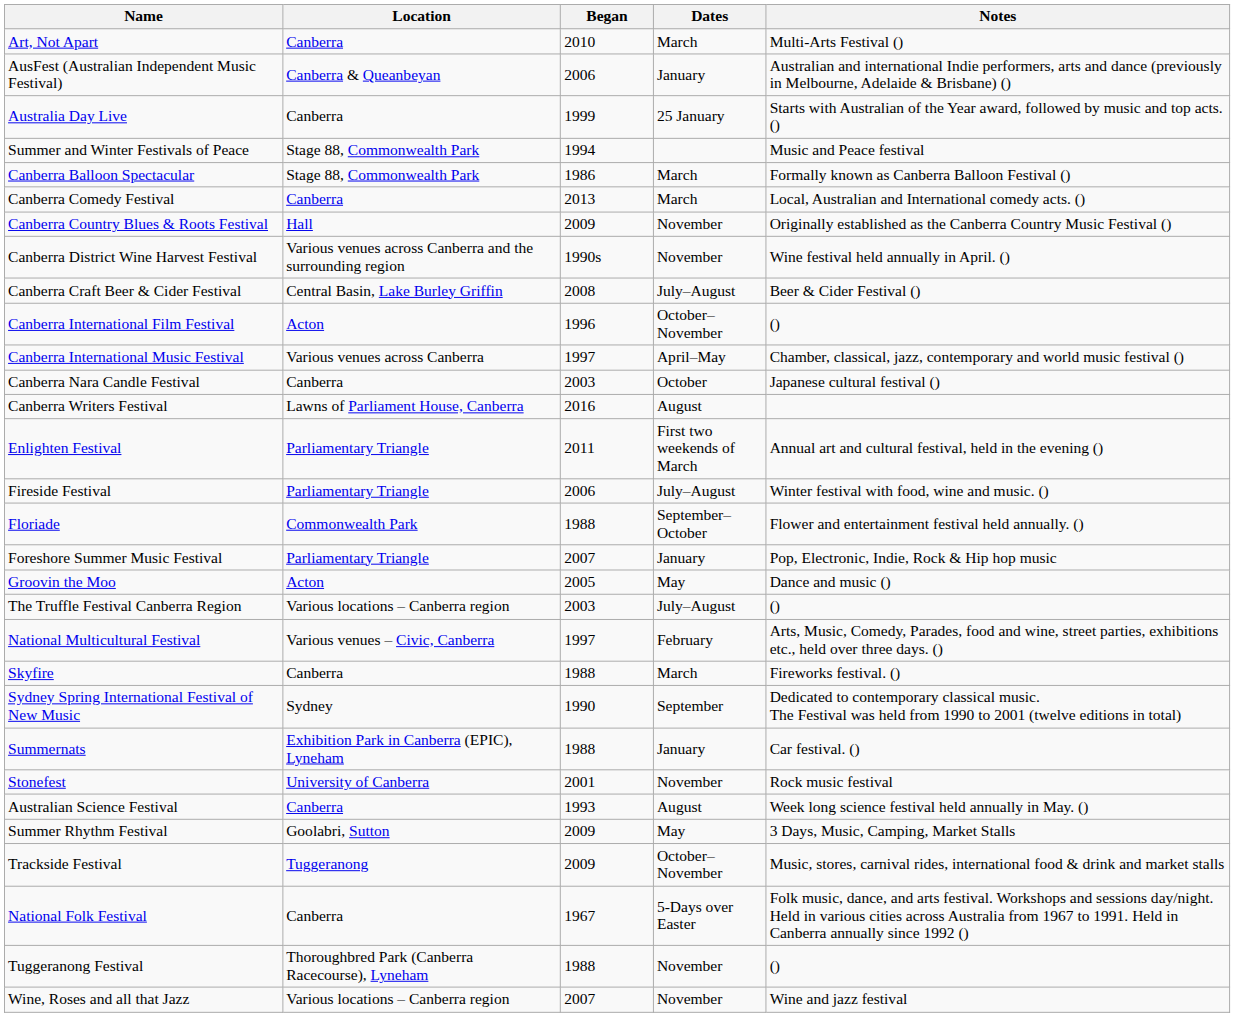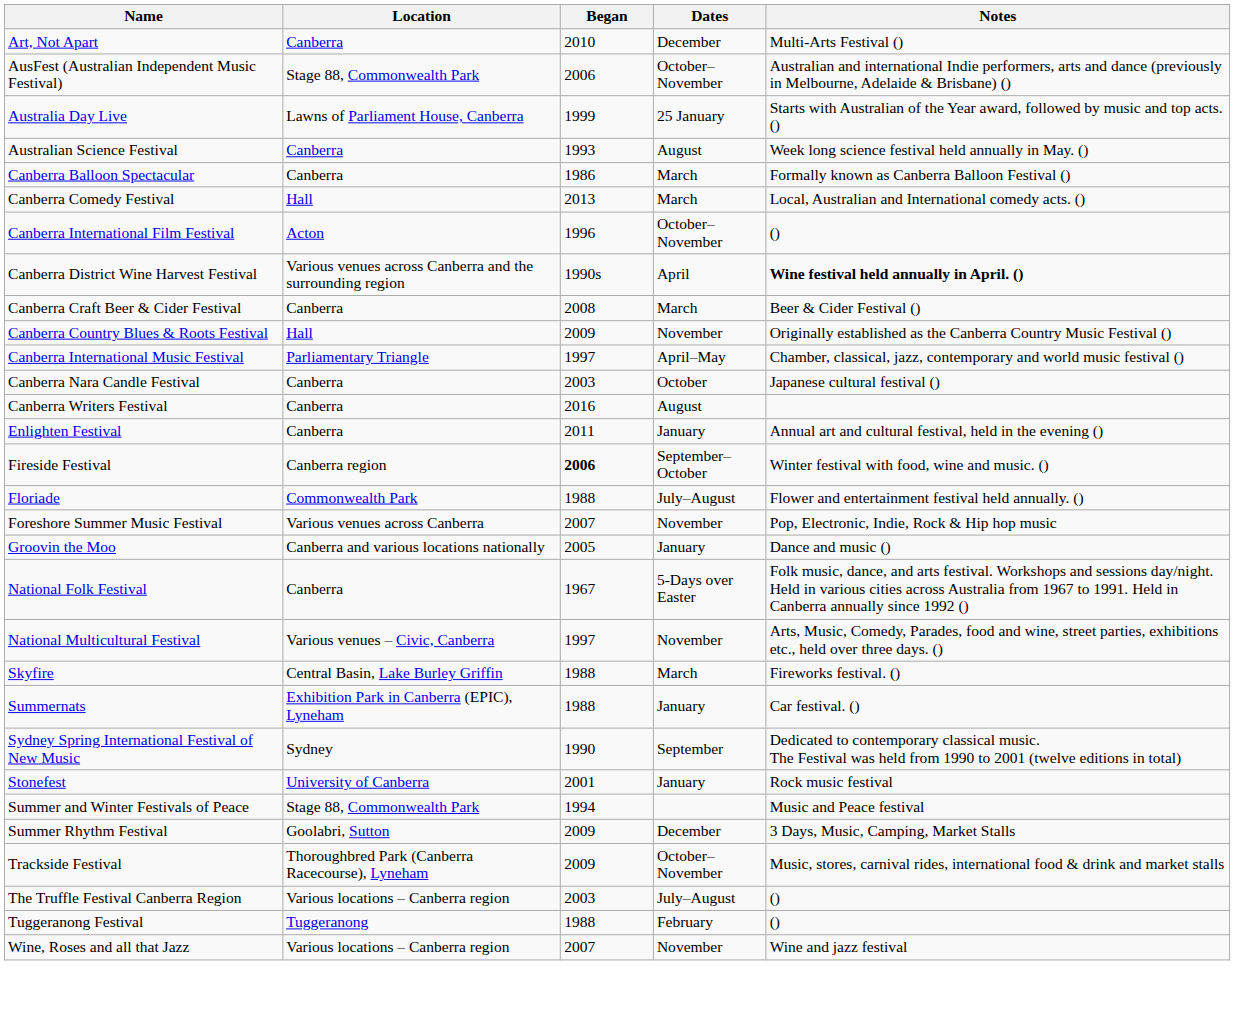Art, Not Apart | Dates: March -> December
AusFest (Australian Independent Music Festival) | Location: Canberra & Queanbeyan -> Stage 88, Commonwealth Park
AusFest (Australian Independent Music Festival) | Dates: January -> October–November
Australia Day Live | Location: Canberra -> Lawns of Parliament House, Canberra
rows swapped: Australian Science Festival <-> Summer and Winter Festivals of Peace
Canberra Balloon Spectacular | Location: Stage 88, Commonwealth Park -> Canberra
Canberra Comedy Festival | Location: Canberra -> Hall
rows swapped: Canberra Country Blues & Roots Festival <-> Canberra International Film Festival
Canberra District Wine Harvest Festival | Dates: November -> April
Canberra District Wine Harvest Festival | Notes: normal -> bold
Canberra Craft Beer & Cider Festival | Location: Central Basin, Lake Burley Griffin -> Canberra
Canberra Craft Beer & Cider Festival | Dates: July–August -> March
Canberra International Music Festival | Location: Various venues across Canberra -> Parliamentary Triangle
Canberra Writers Festival | Location: Lawns of Parliament House, Canberra -> Canberra
Enlighten Festival | Location: Parliamentary Triangle -> Canberra
Enlighten Festival | Dates: First two weekends of March -> January
Fireside Festival | Location: Parliamentary Triangle -> Canberra region
Fireside Festival | Began: normal -> bold
Fireside Festival | Dates: July–August -> September–October
Floriade | Dates: September–October -> July–August
Foreshore Summer Music Festival | Location: Parliamentary Triangle -> Various venues across Canberra
Foreshore Summer Music Festival | Dates: January -> November
Groovin the Moo | Location: Acton -> Canberra and various locations nationally
Groovin the Moo | Dates: May -> January
rows swapped: National Folk Festival <-> The Truffle Festival Canberra Region
National Multicultural Festival | Dates: February -> November
Skyfire | Location: Canberra -> Central Basin, Lake Burley Griffin
rows swapped: Sydney Spring International Festival of New Music <-> Summernats
Stonefest | Dates: November -> January
Summer Rhythm Festival | Dates: May -> December
Trackside Festival | Location: Tuggeranong -> Thoroughbred Park (Canberra Racecourse), Lyneham
Tuggeranong Festival | Location: Thoroughbred Park (Canberra Racecourse), Lyneham -> Tuggeranong
Tuggeranong Festival | Dates: November -> February
